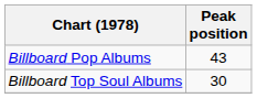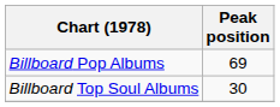Billboard Pop Albums | Peak position: 43 -> 69
